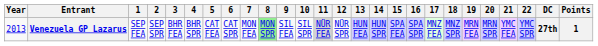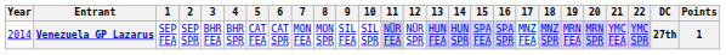Venezuela GP Lazarus | Year: 2013 -> 2014
Venezuela GP Lazarus | 8: lightgreen background -> no background
